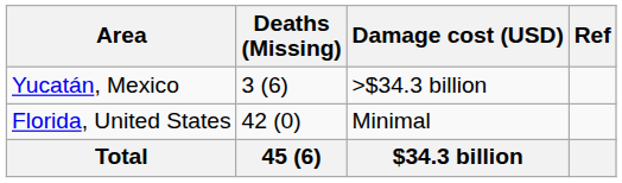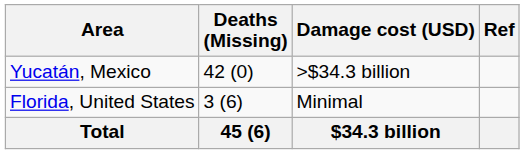Yucatán, Mexico | Deaths (Missing): 3 (6) -> 42 (0)
Florida, United States | Deaths (Missing): 42 (0) -> 3 (6)
